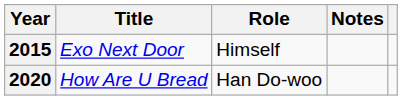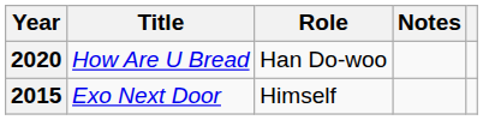rows swapped: 2015 <-> 2020
